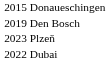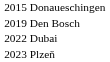rows swapped: 2022 Dubai <-> 2023 Plzeň
